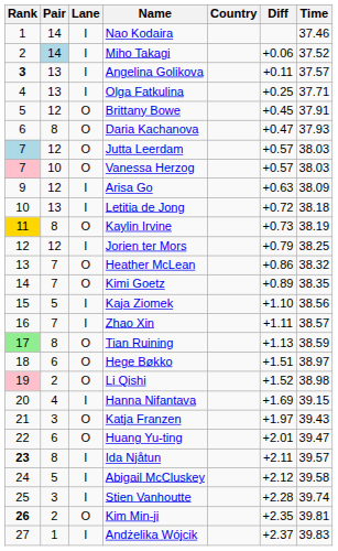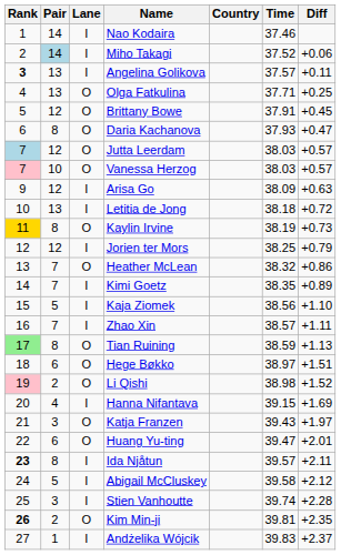columns swapped: Time <-> Diff
Olga Fatkulina | Lane: I -> O
Kimi Goetz | Lane: O -> I
